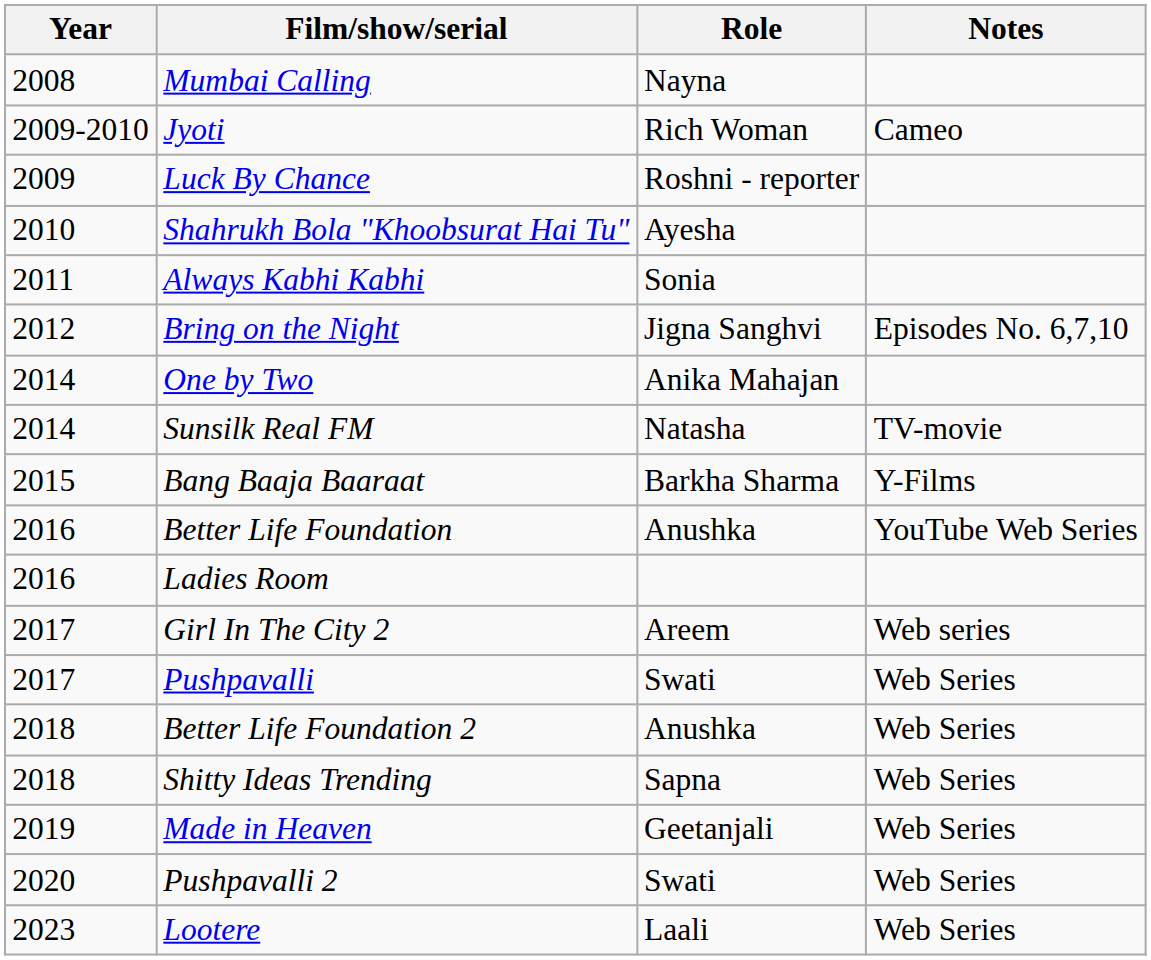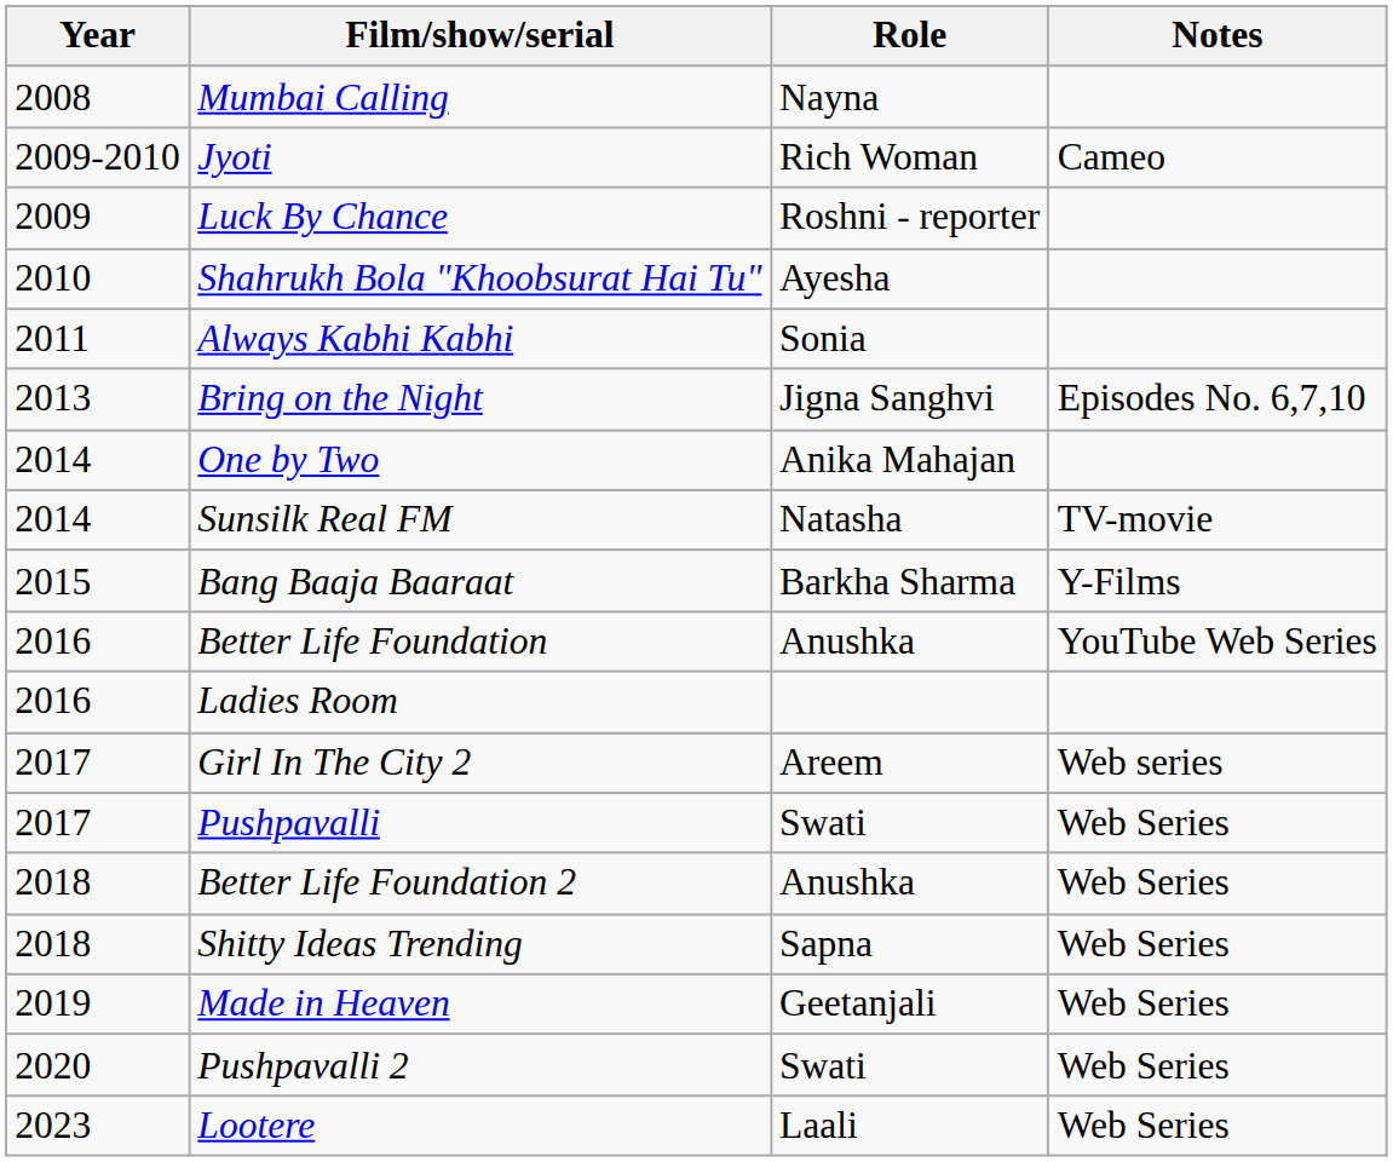Bring on the Night | Year: 2012 -> 2013
